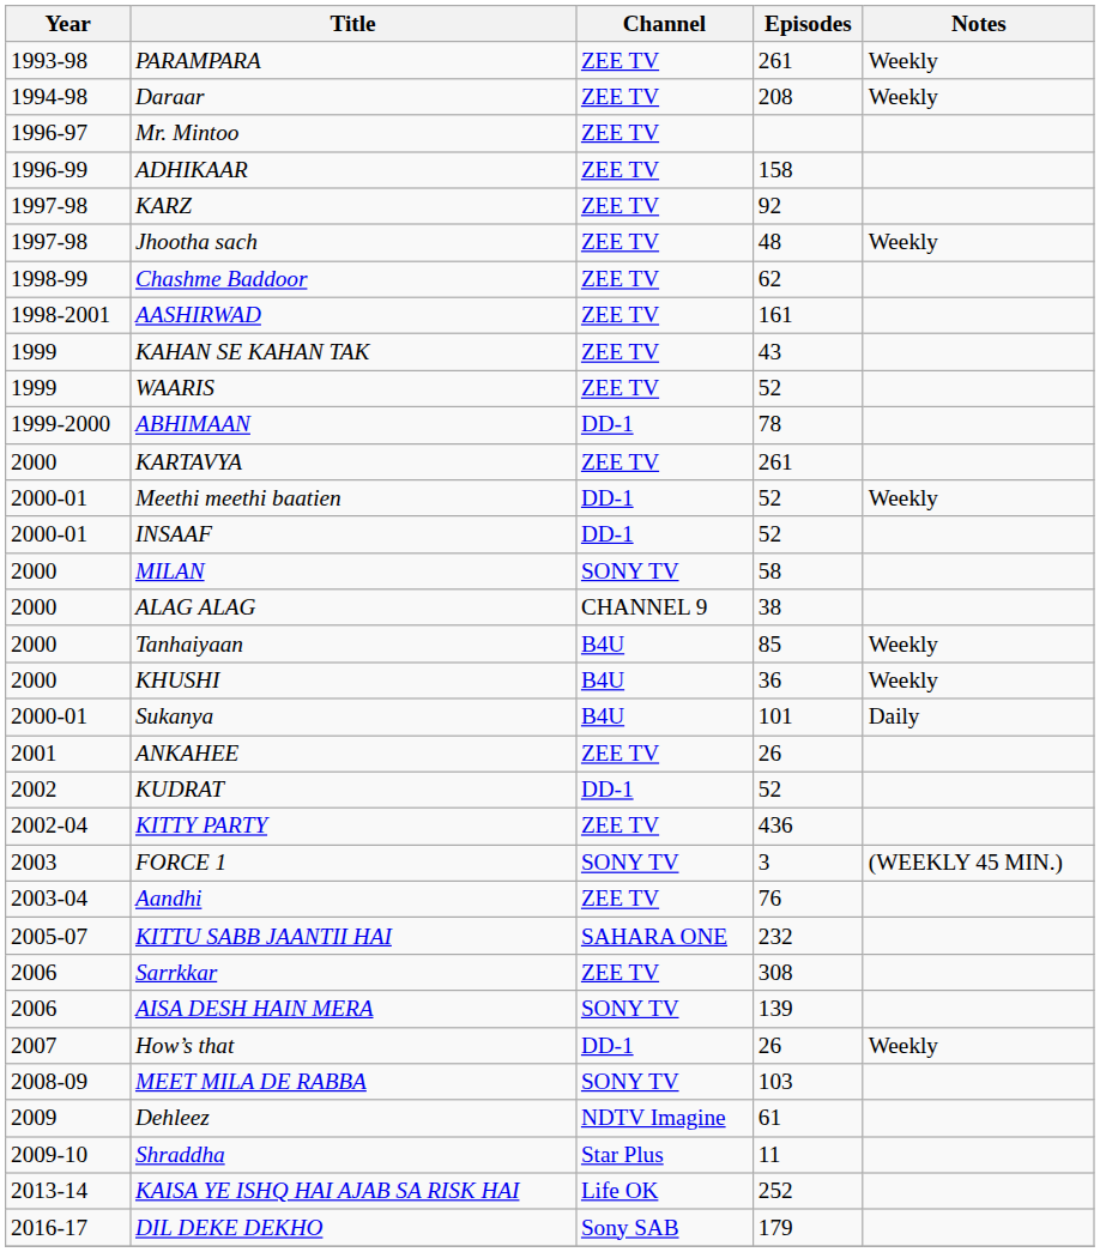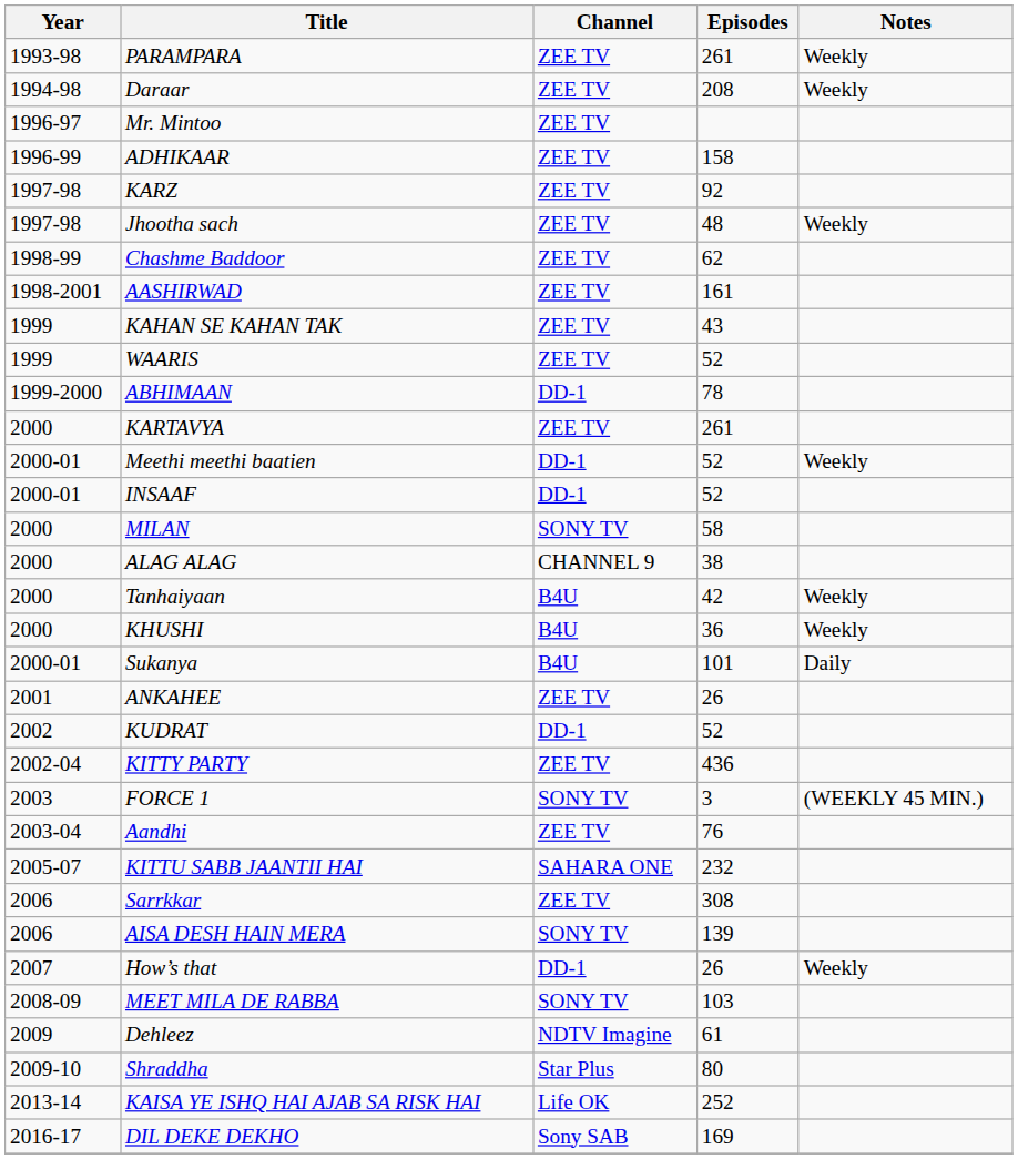Tanhaiyaan | Episodes: 85 -> 42
Shraddha | Episodes: 11 -> 80
DIL DEKE DEKHO | Episodes: 179 -> 169
